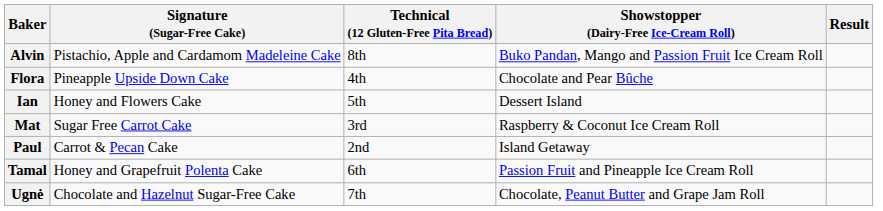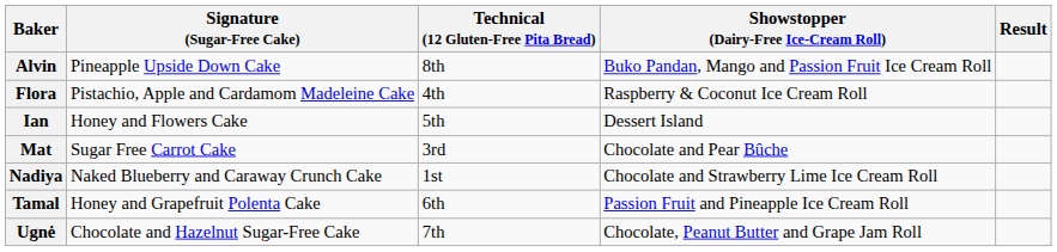Alvin | Signature (Sugar-Free Cake): Pistachio, Apple and Cardamom Madeleine Cake -> Pineapple Upside Down Cake
Flora | Signature (Sugar-Free Cake): Pineapple Upside Down Cake -> Pistachio, Apple and Cardamom Madeleine Cake
Flora | Showstopper (Dairy-Free Ice-Cream Roll): Chocolate and Pear Bûche -> Raspberry & Coconut Ice Cream Roll
Mat | Showstopper (Dairy-Free Ice-Cream Roll): Raspberry & Coconut Ice Cream Roll -> Chocolate and Pear Bûche
+ row: Nadiya | Naked Blueberry and Caraway Crunch Cake | 1st | Chocolate and Strawberry Lime Ice Cream Roll
- row: Paul | Carrot & Pecan Cake | 2nd | Island Getaway
